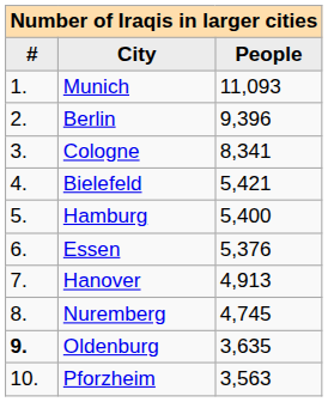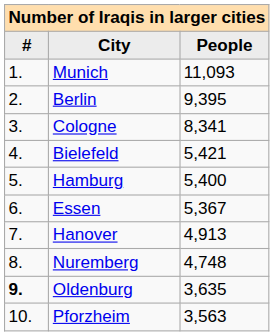Berlin | People: 9,396 -> 9,395
Essen | People: 5,376 -> 5,367
Nuremberg | People: 4,745 -> 4,748
